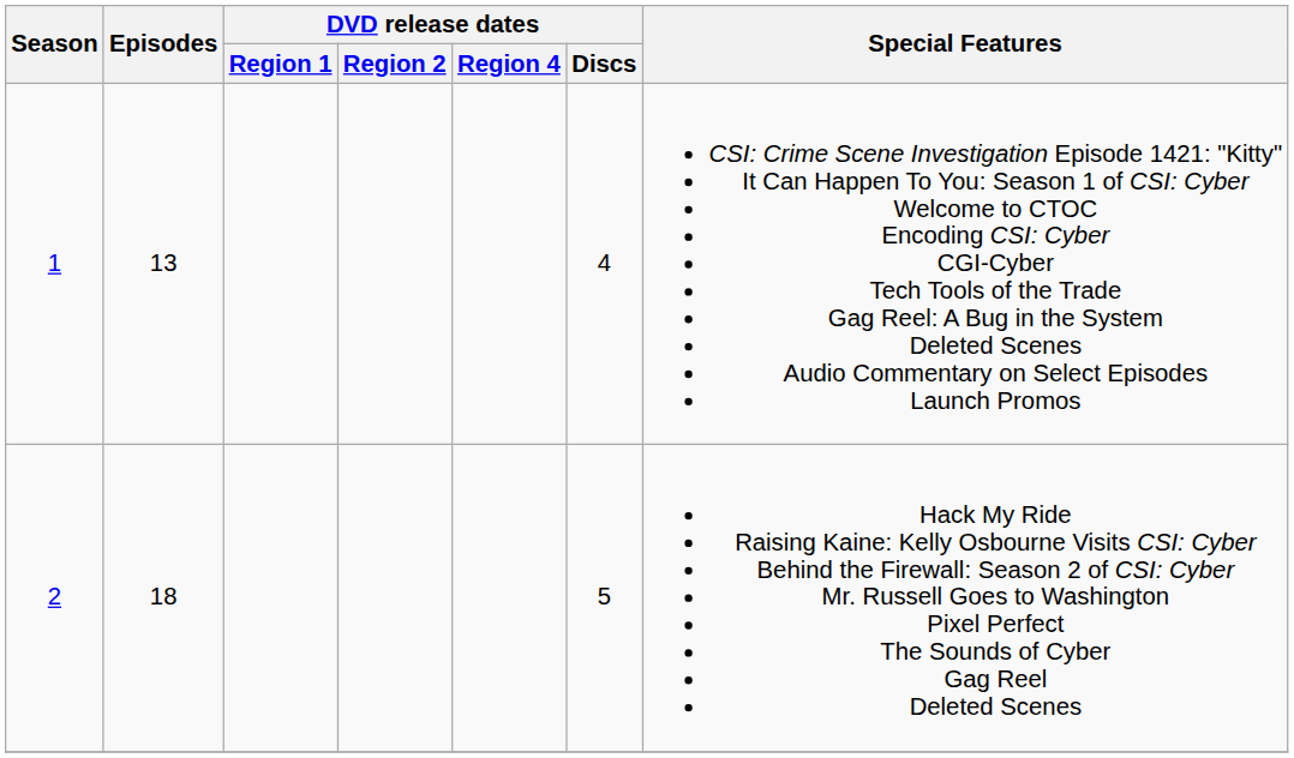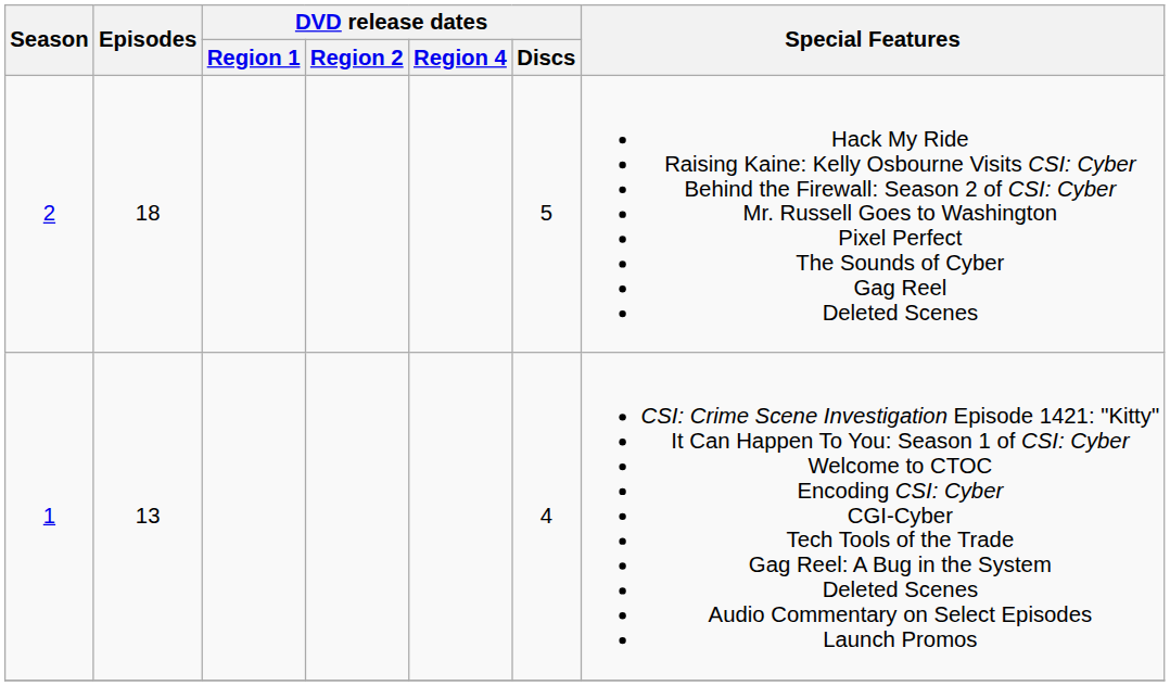rows swapped: 1 <-> 2
